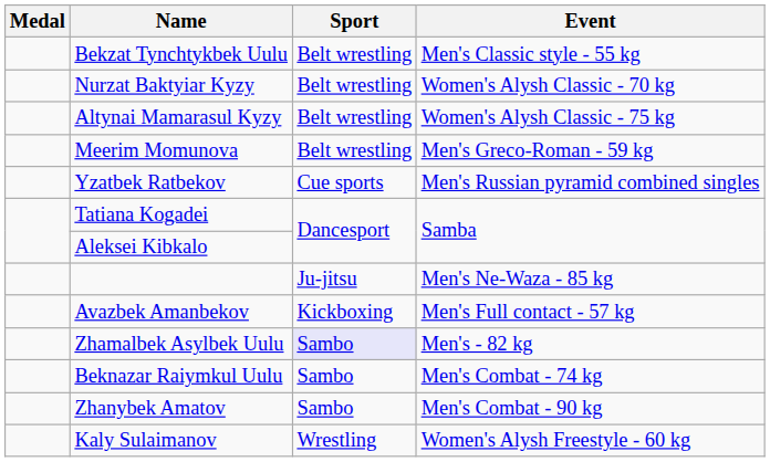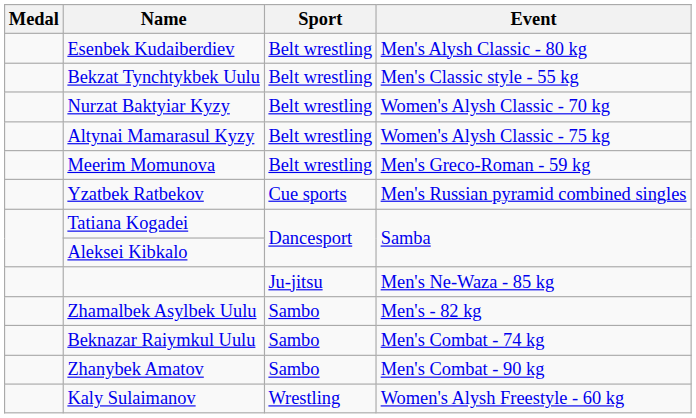+ row: Esenbek Kudaiberdiev | Belt wrestling | Men's Alysh Classic - 80 kg
- row: Avazbek Amanbekov | Kickboxing | Men's Full contact - 57 kg
Zhamalbek Asylbek Uulu | Sport: lavender background -> no background
